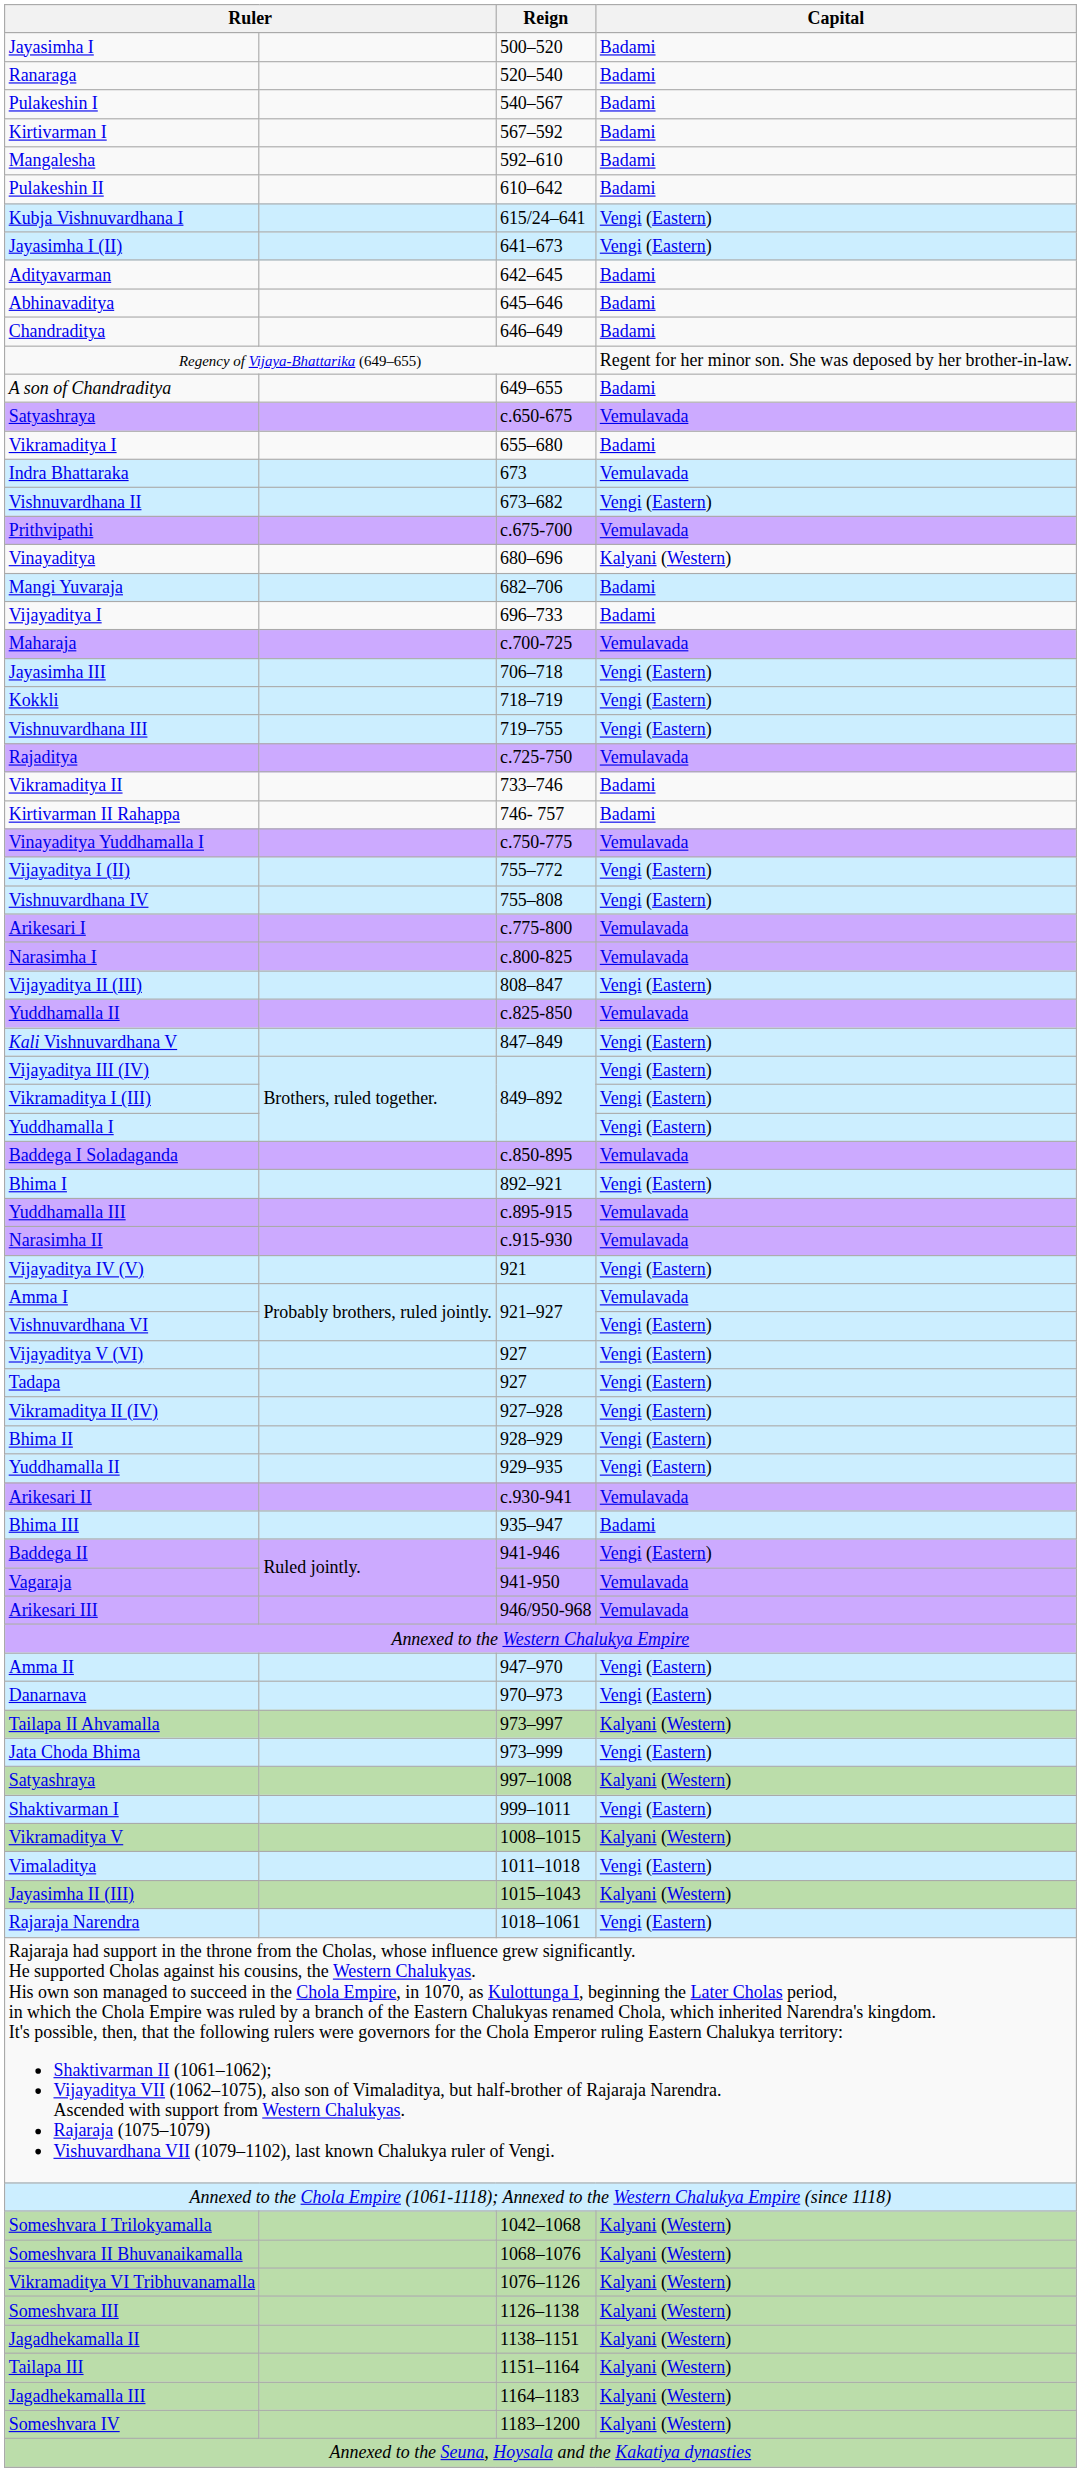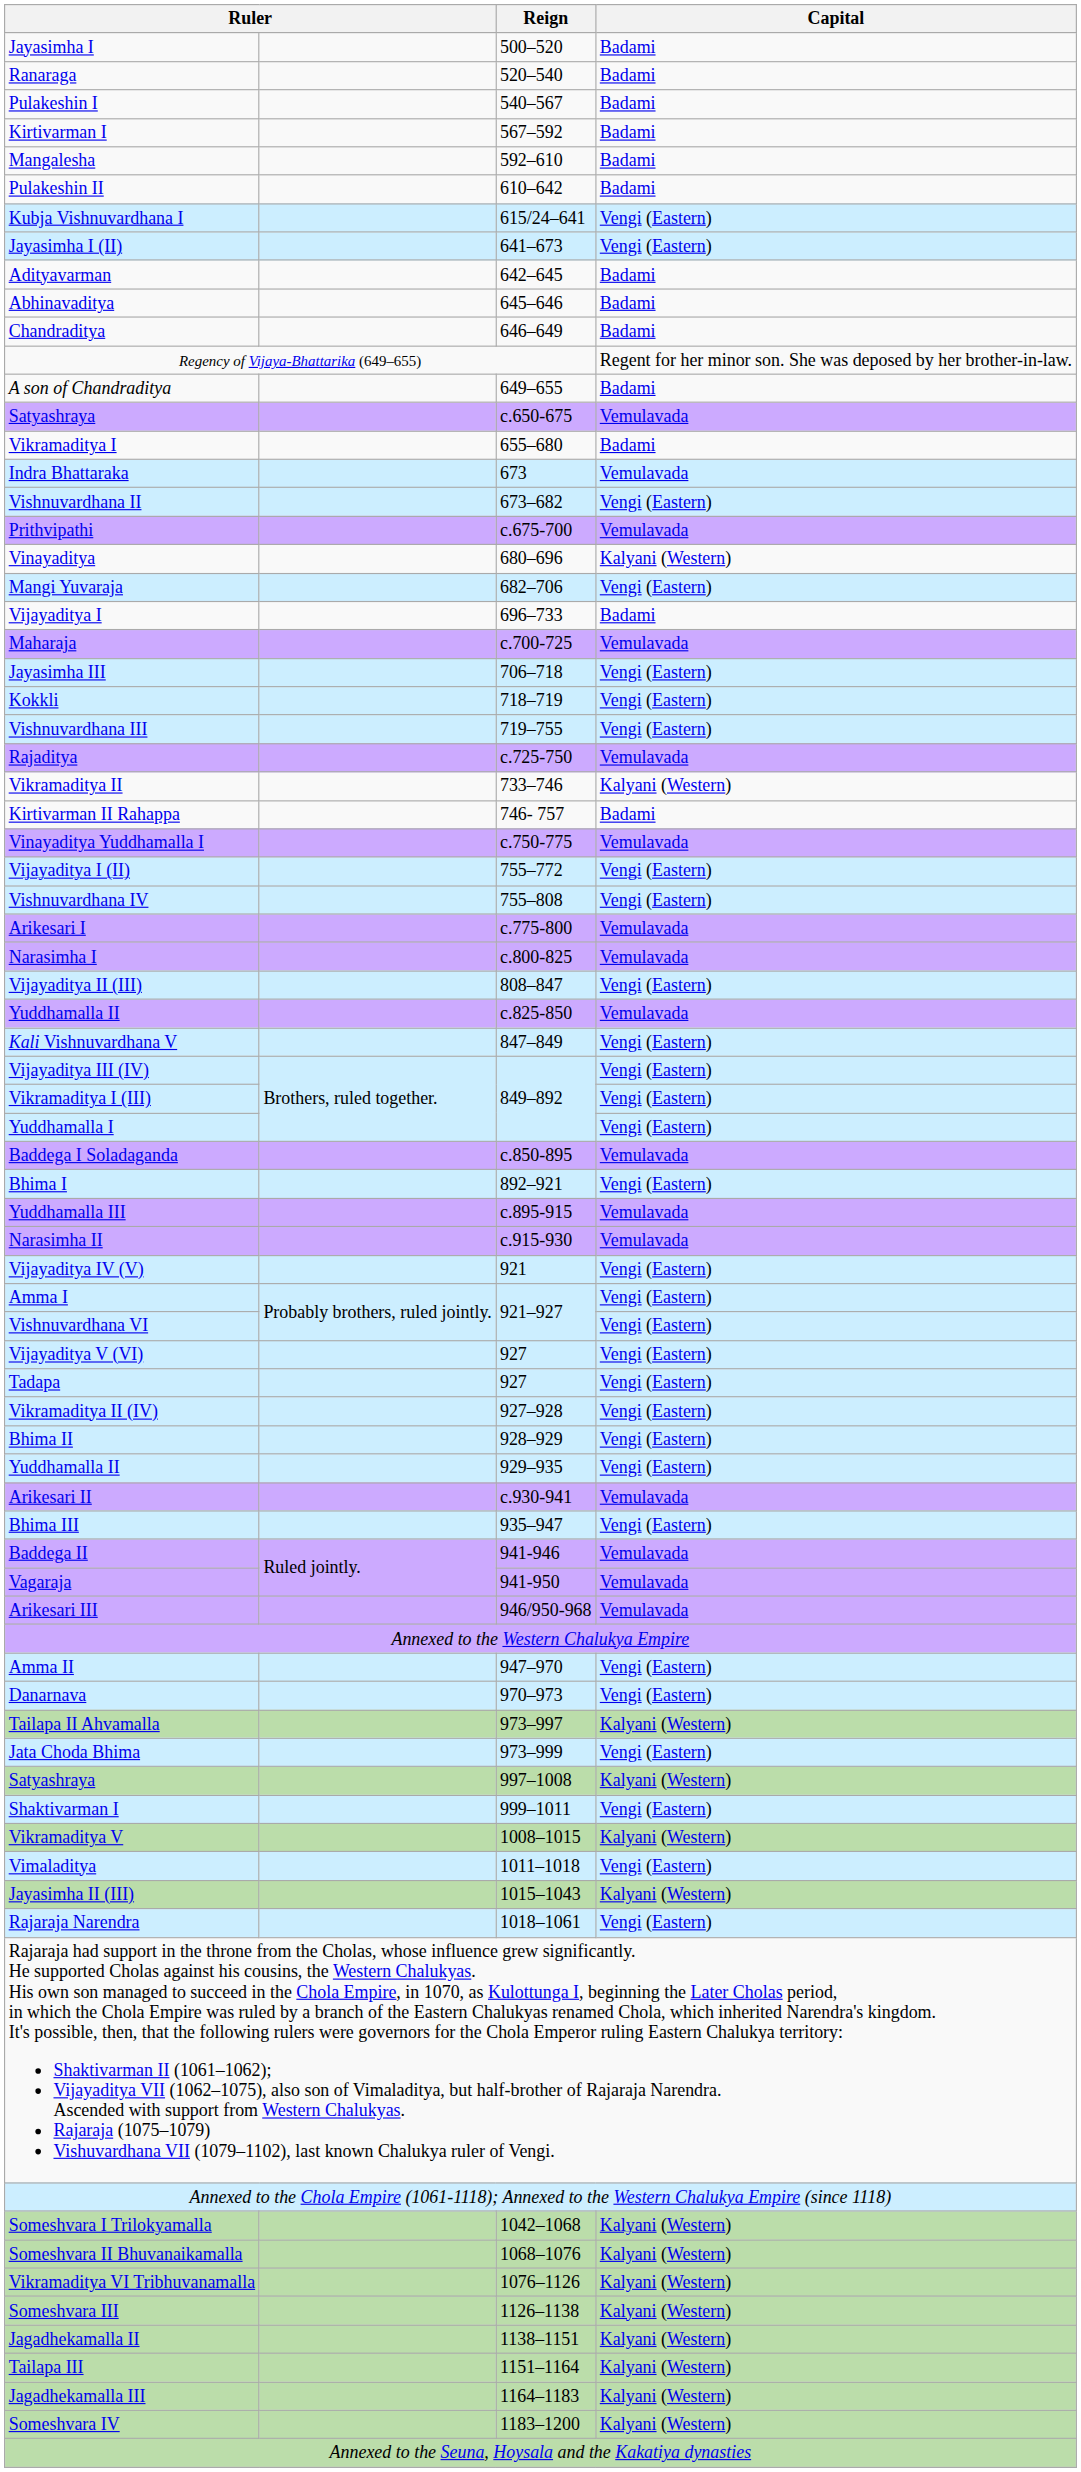Mangi Yuvaraja | Capital: Badami -> Vengi (Eastern)
Vikramaditya II | Capital: Badami -> Kalyani (Western)
Amma I | Capital: Vemulavada -> Vengi (Eastern)
Bhima III | Capital: Badami -> Vengi (Eastern)
Baddega II | Capital: Vengi (Eastern) -> Vemulavada
